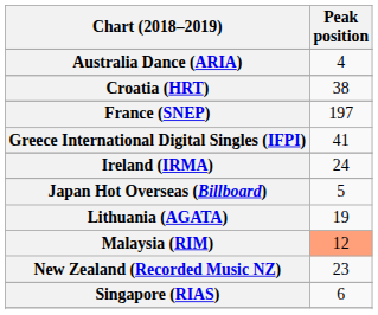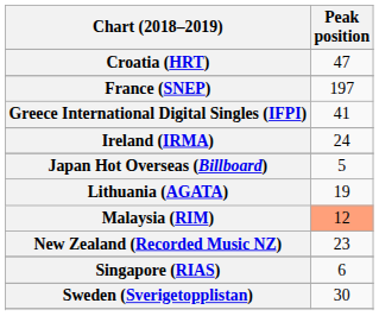- row: Australia Dance (ARIA) | 4
Croatia (HRT) | Peak position: 38 -> 47
+ row: Sweden (Sverigetopplistan) | 30
